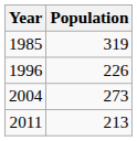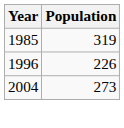- row: 2011 | 213
